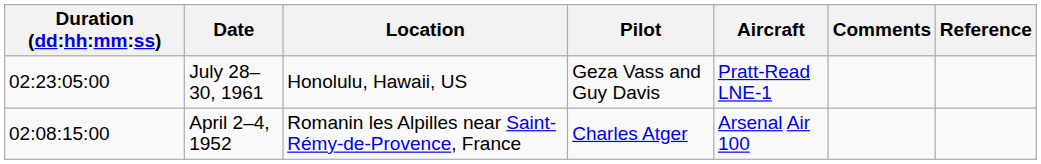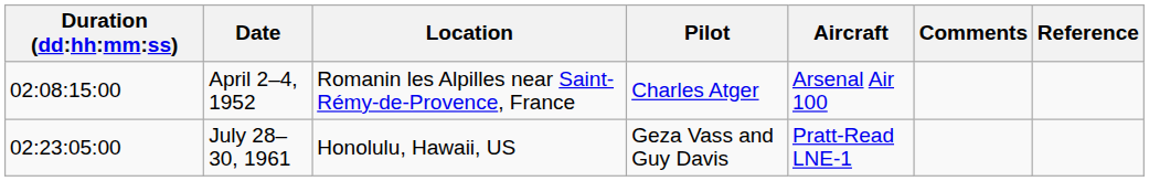rows swapped: July 28–30, 1961 <-> April 2–4, 1952
